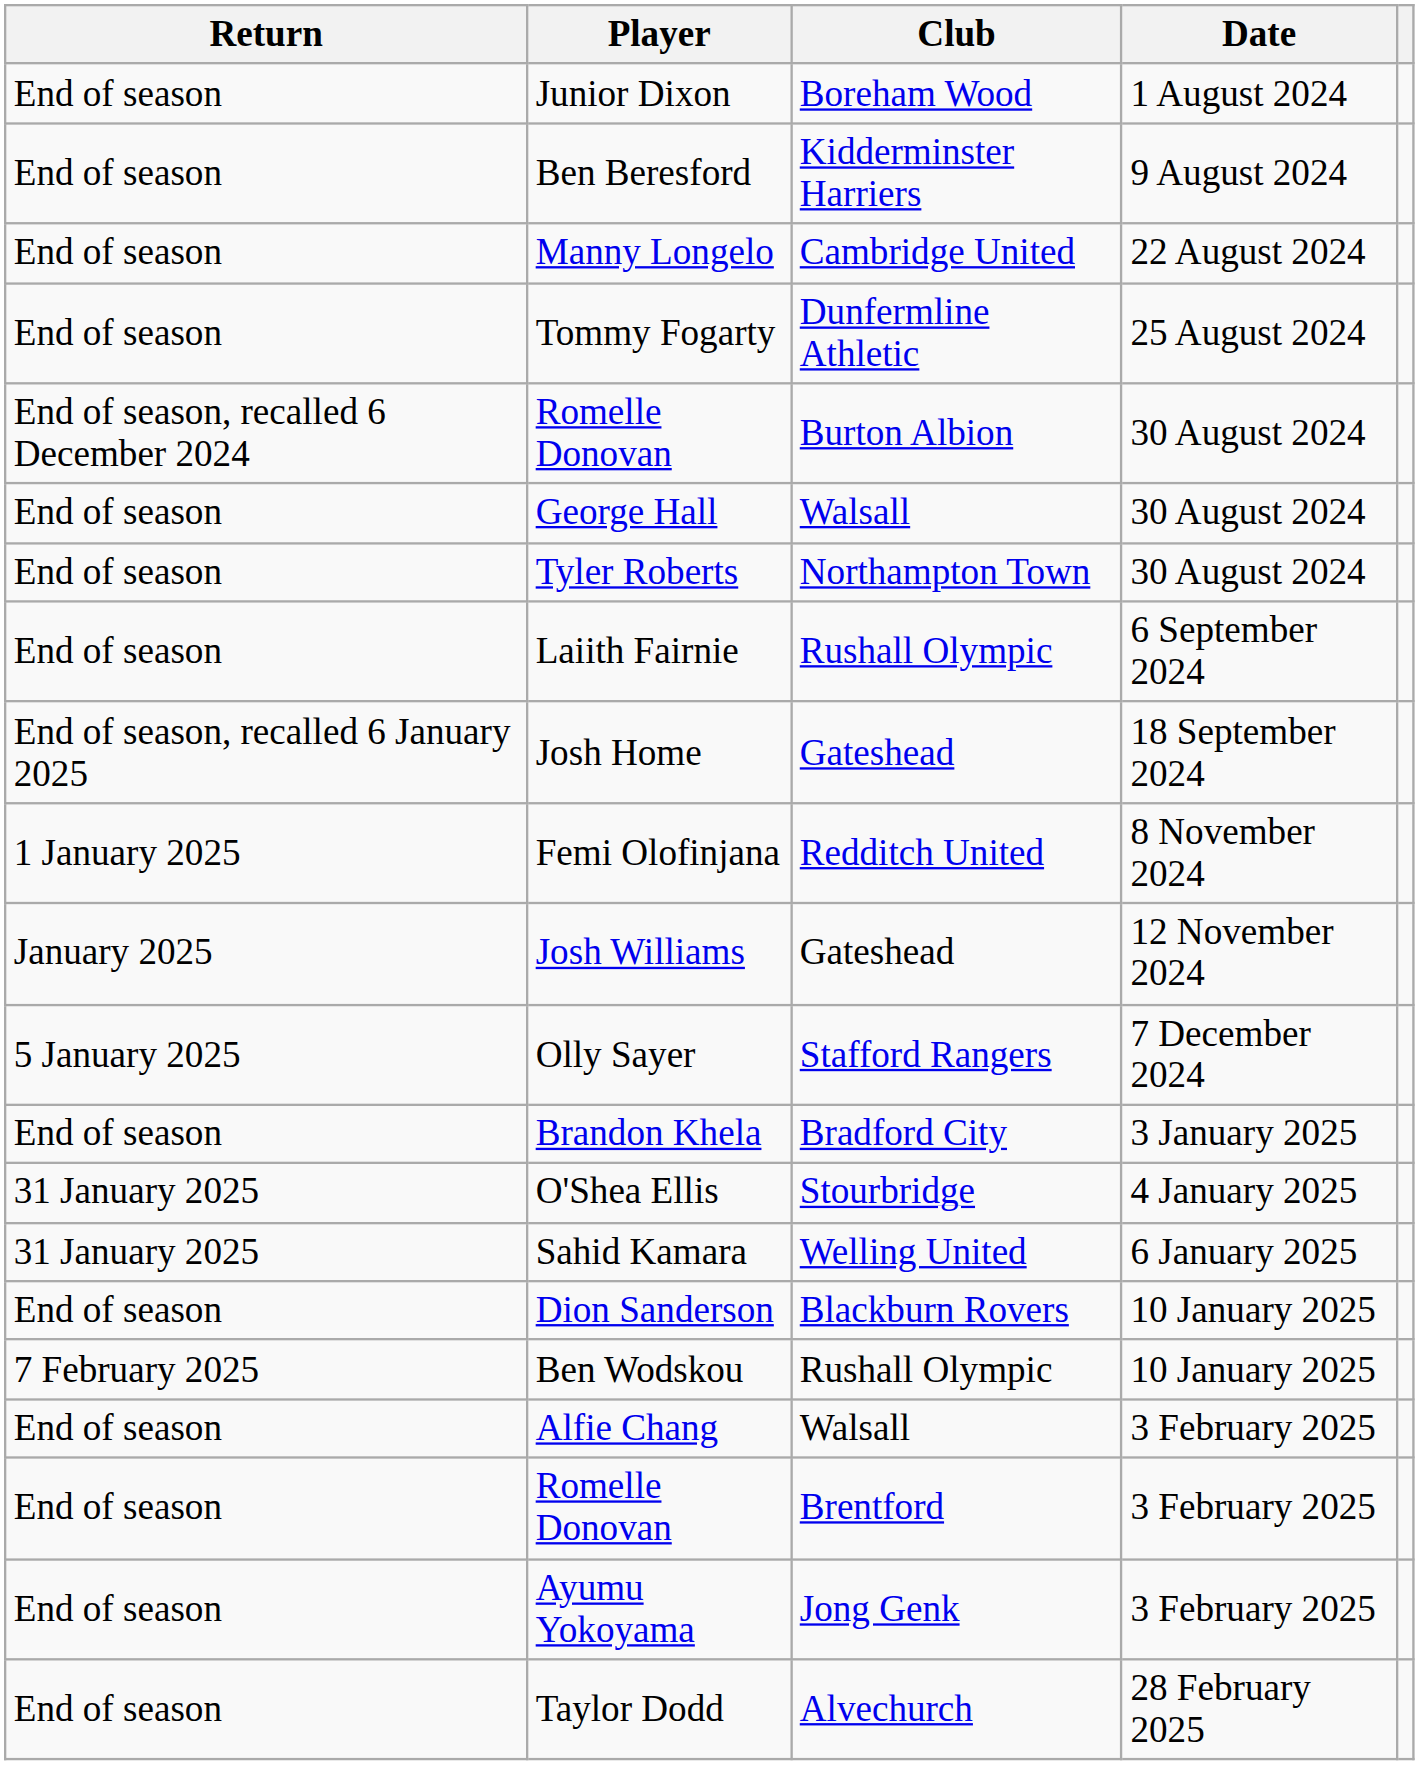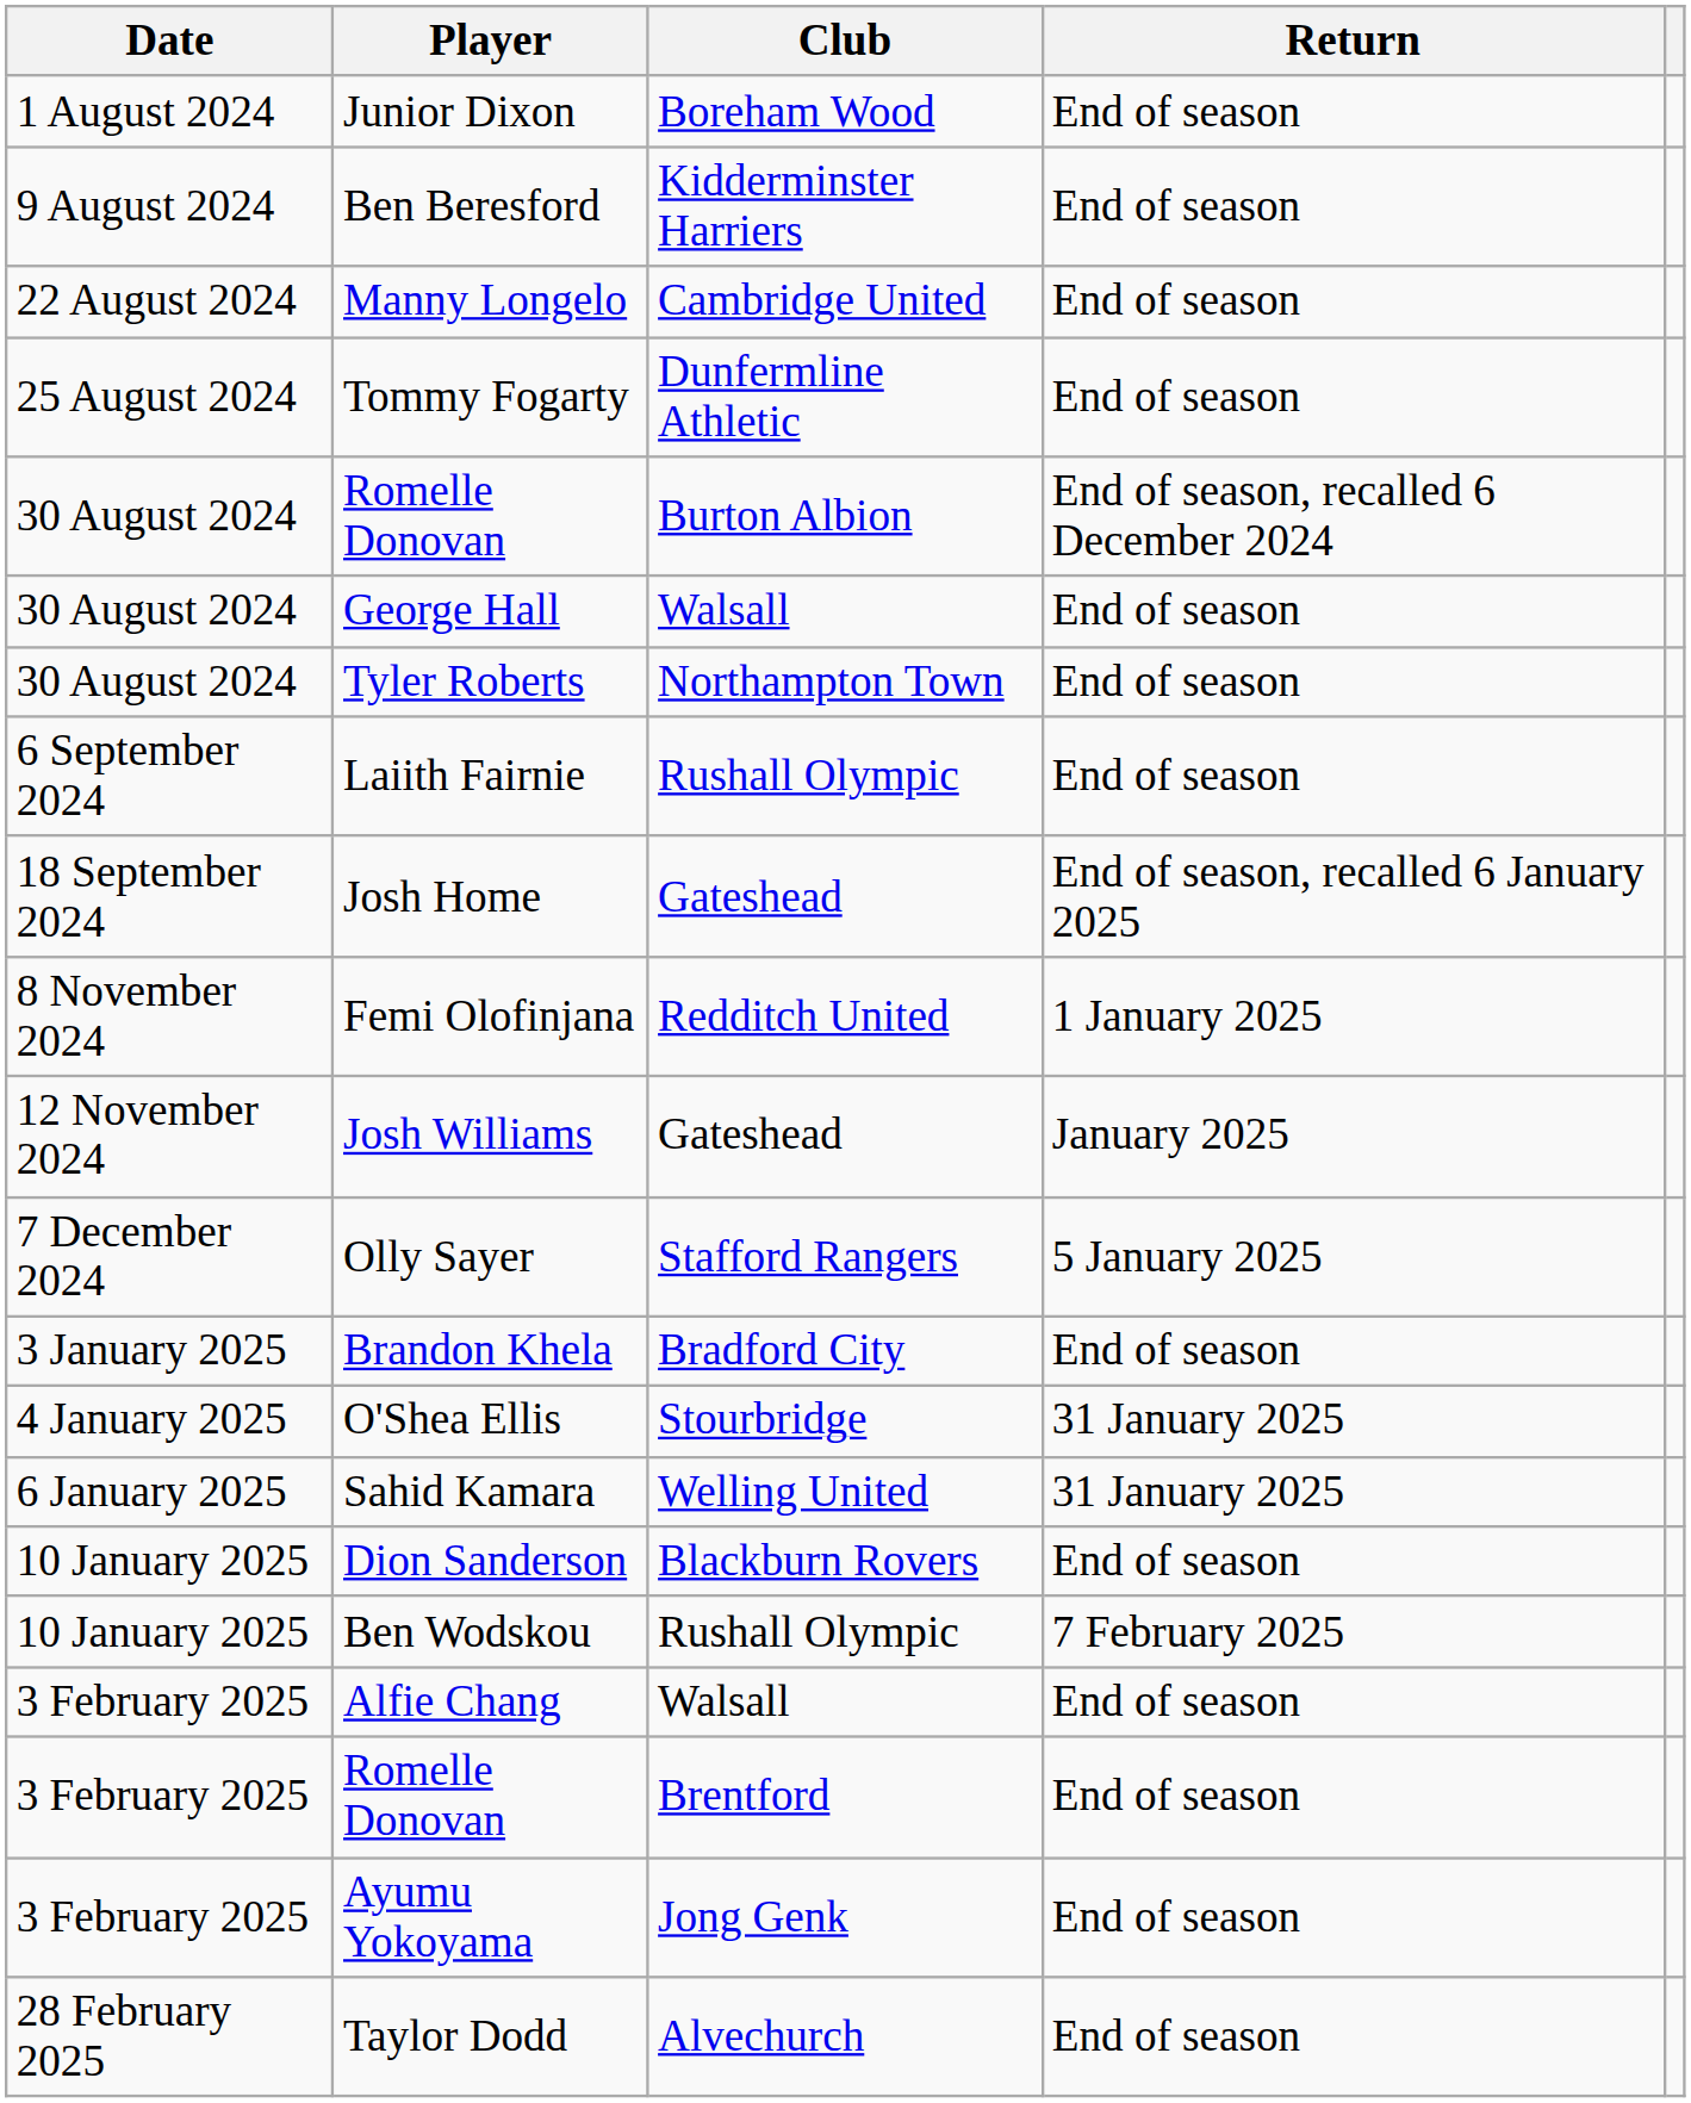columns swapped: Date <-> Return
